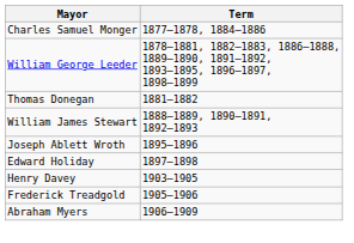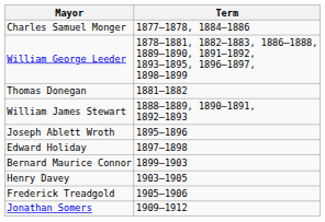+ row: Bernard Maurice Connor | 1899–1903
- row: Abraham Myers | 1906–1909
+ row: Jonathan Somers | 1909–1912
